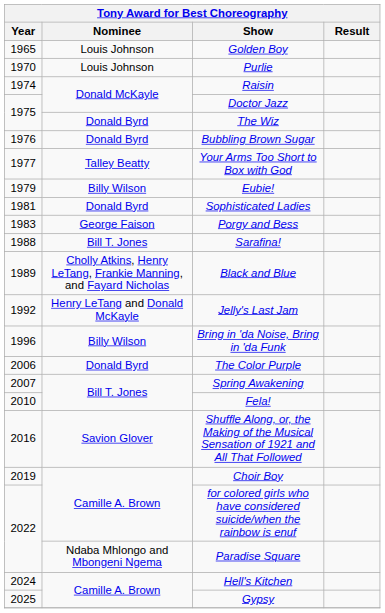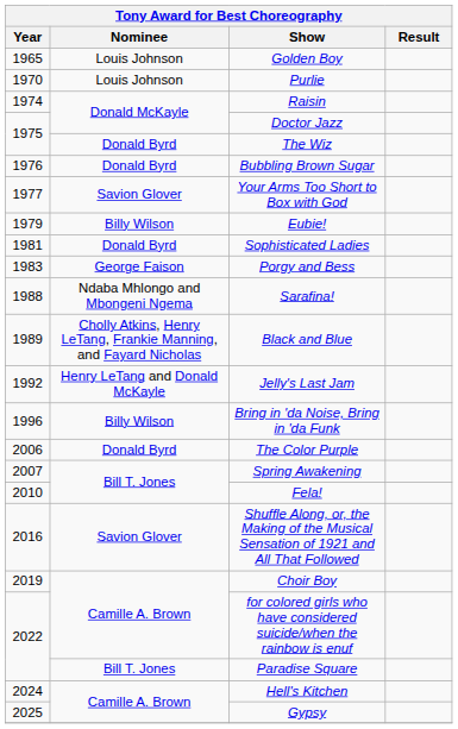Your Arms Too Short to Box with God | Nominee: Talley Beatty -> Savion Glover
Sarafina! | Nominee: Bill T. Jones -> Ndaba Mhlongo and Mbongeni Ngema
Paradise Square | Nominee: Ndaba Mhlongo and Mbongeni Ngema -> Bill T. Jones
